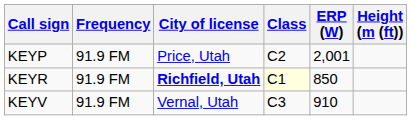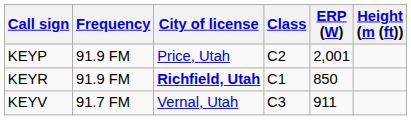KEYR | Class: lightyellow background -> no background
KEYV | Frequency: 91.9 FM -> 91.7 FM
KEYV | ERP (W): 910 -> 911
